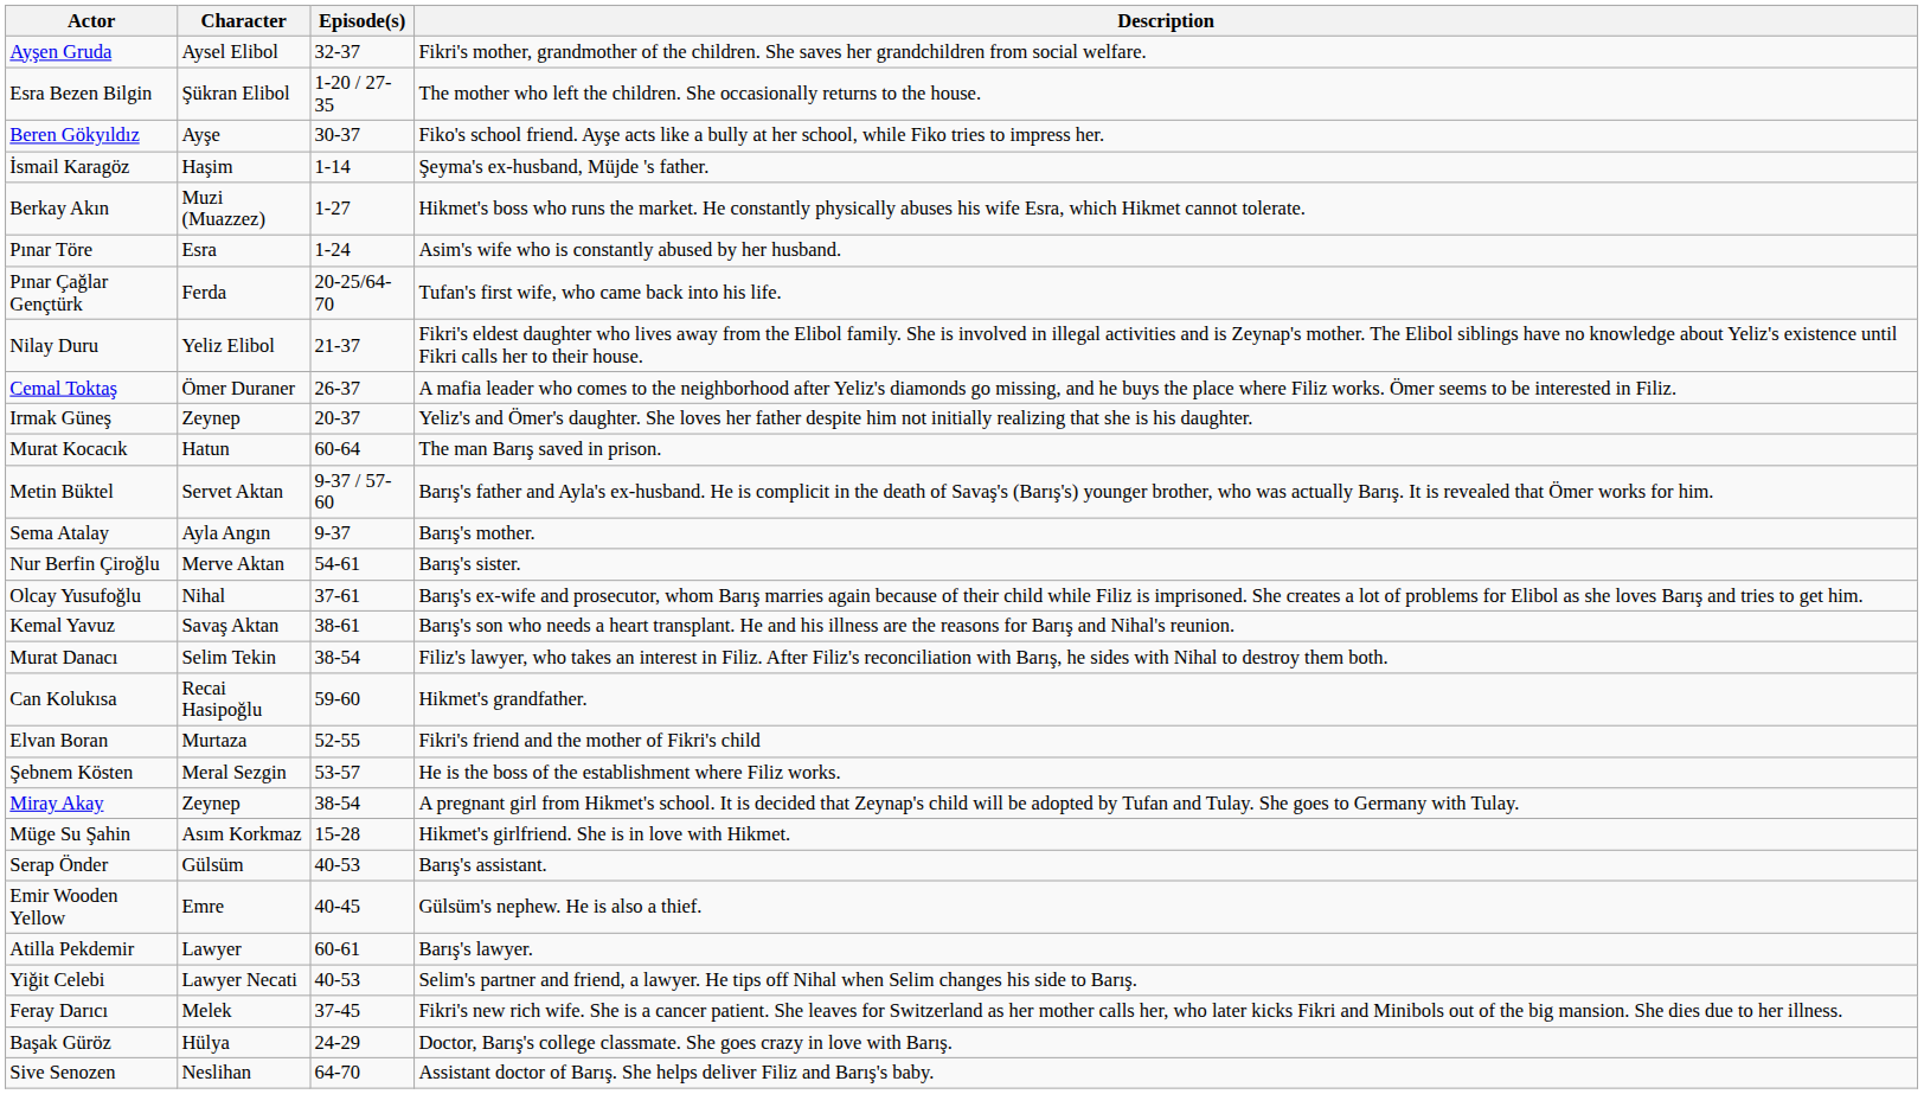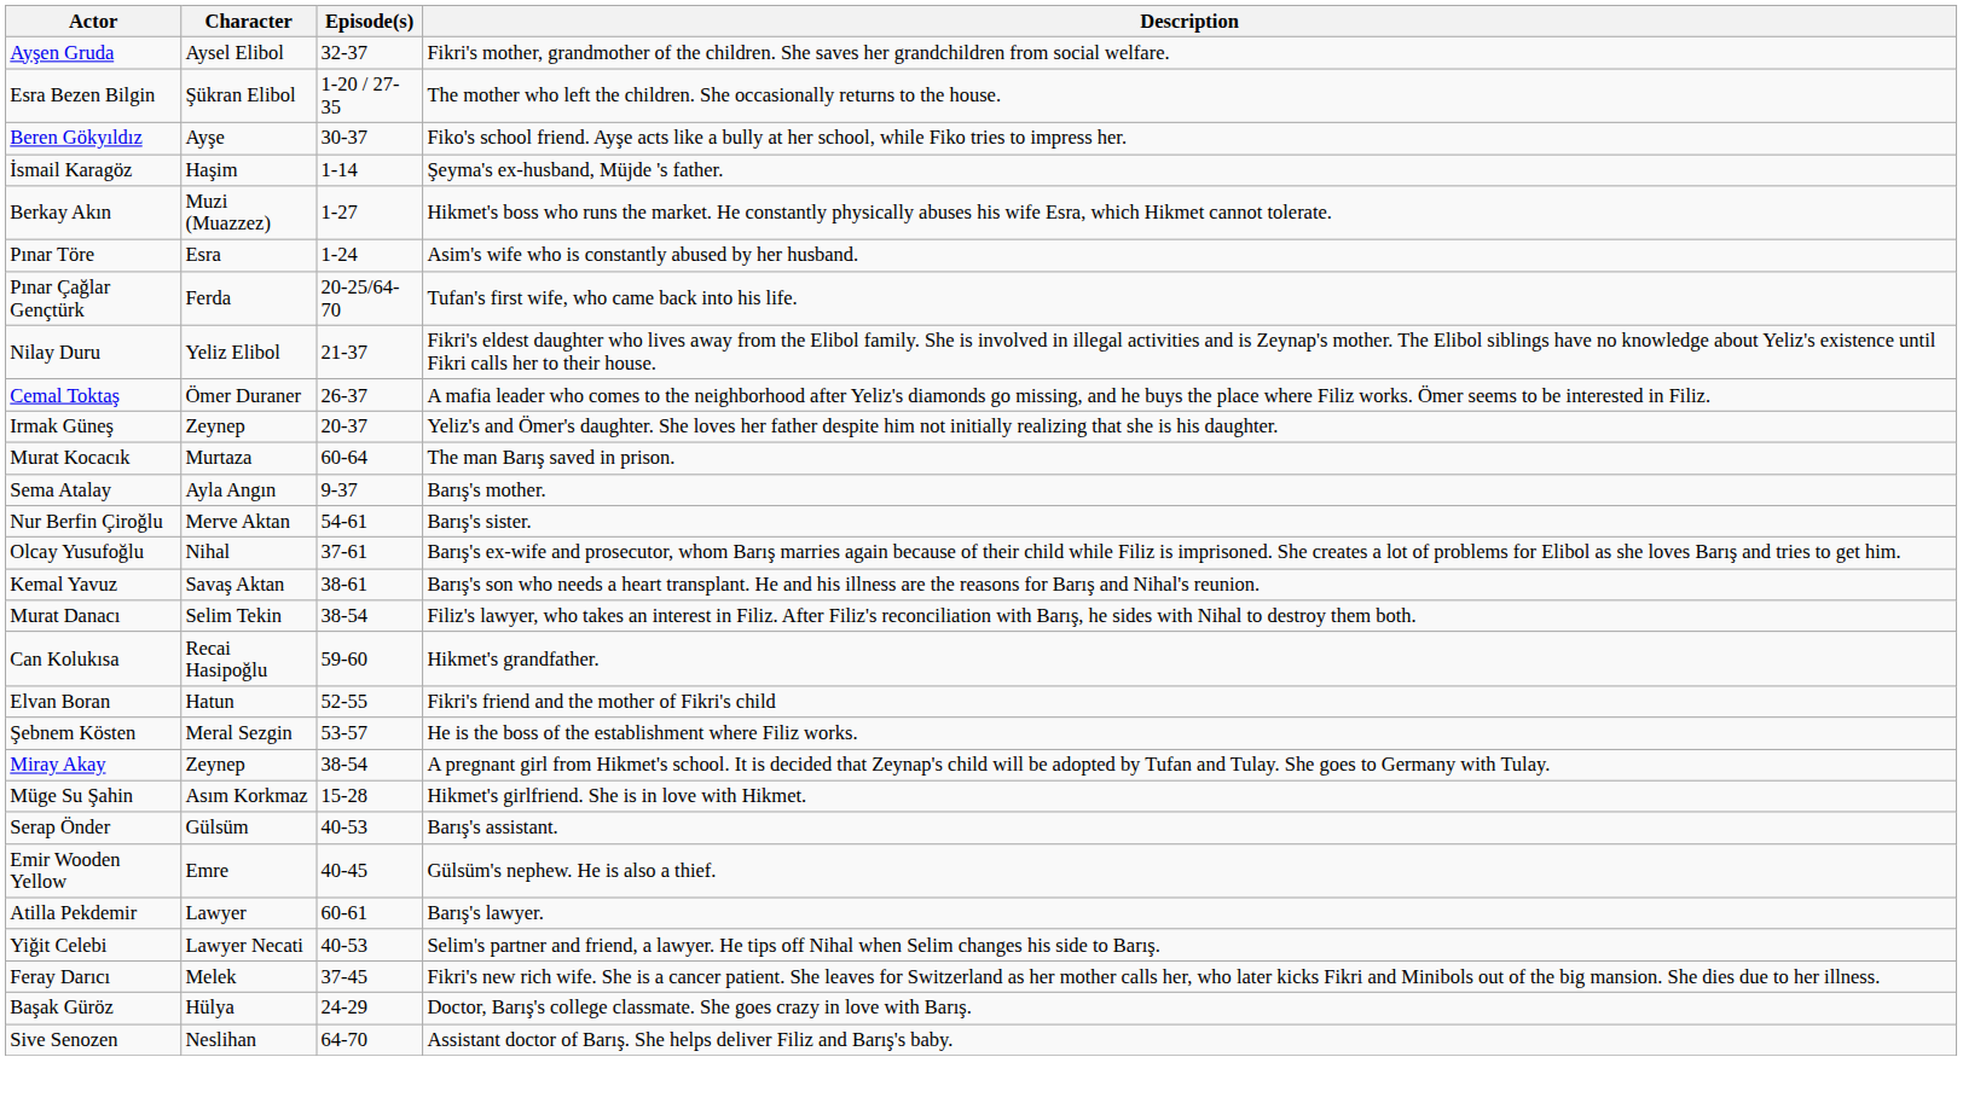Murat Kocacık | Character: Hatun -> Murtaza
- row: Metin Büktel | Servet Aktan | 9-37 / 57-60 | Barış's father and Ayla's ex-husband. He is complicit in the death of Savaş's (Barış's) younger brother, who was actually Barış. It is revealed that Ömer works for him.
Elvan Boran | Character: Murtaza -> Hatun
